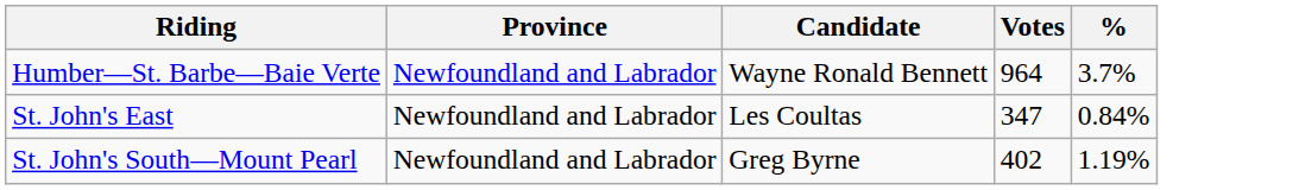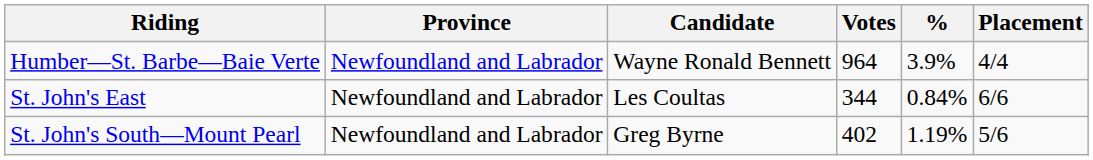+ column: Placement | 4/4 | 6/6 | 5/6
Humber—St. Barbe—Baie Verte | %: 3.7% -> 3.9%
St. John's East | Votes: 347 -> 344
